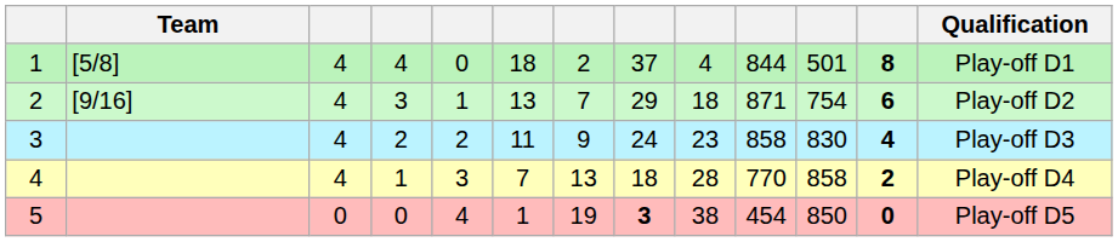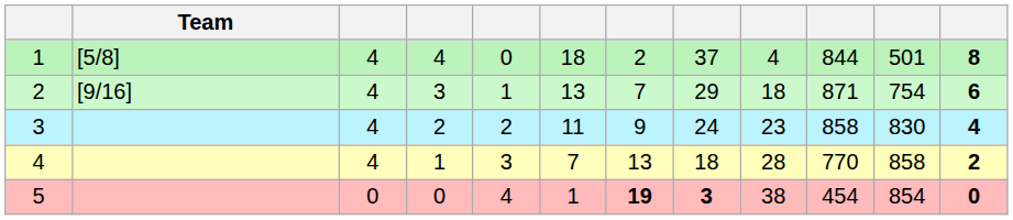- column: Qualification | Play-off D1 | Play-off D2 | Play-off D3 | Play-off D4 | Play-off D5
5 | column 7: normal -> bold
5 | column 11: 850 -> 854
